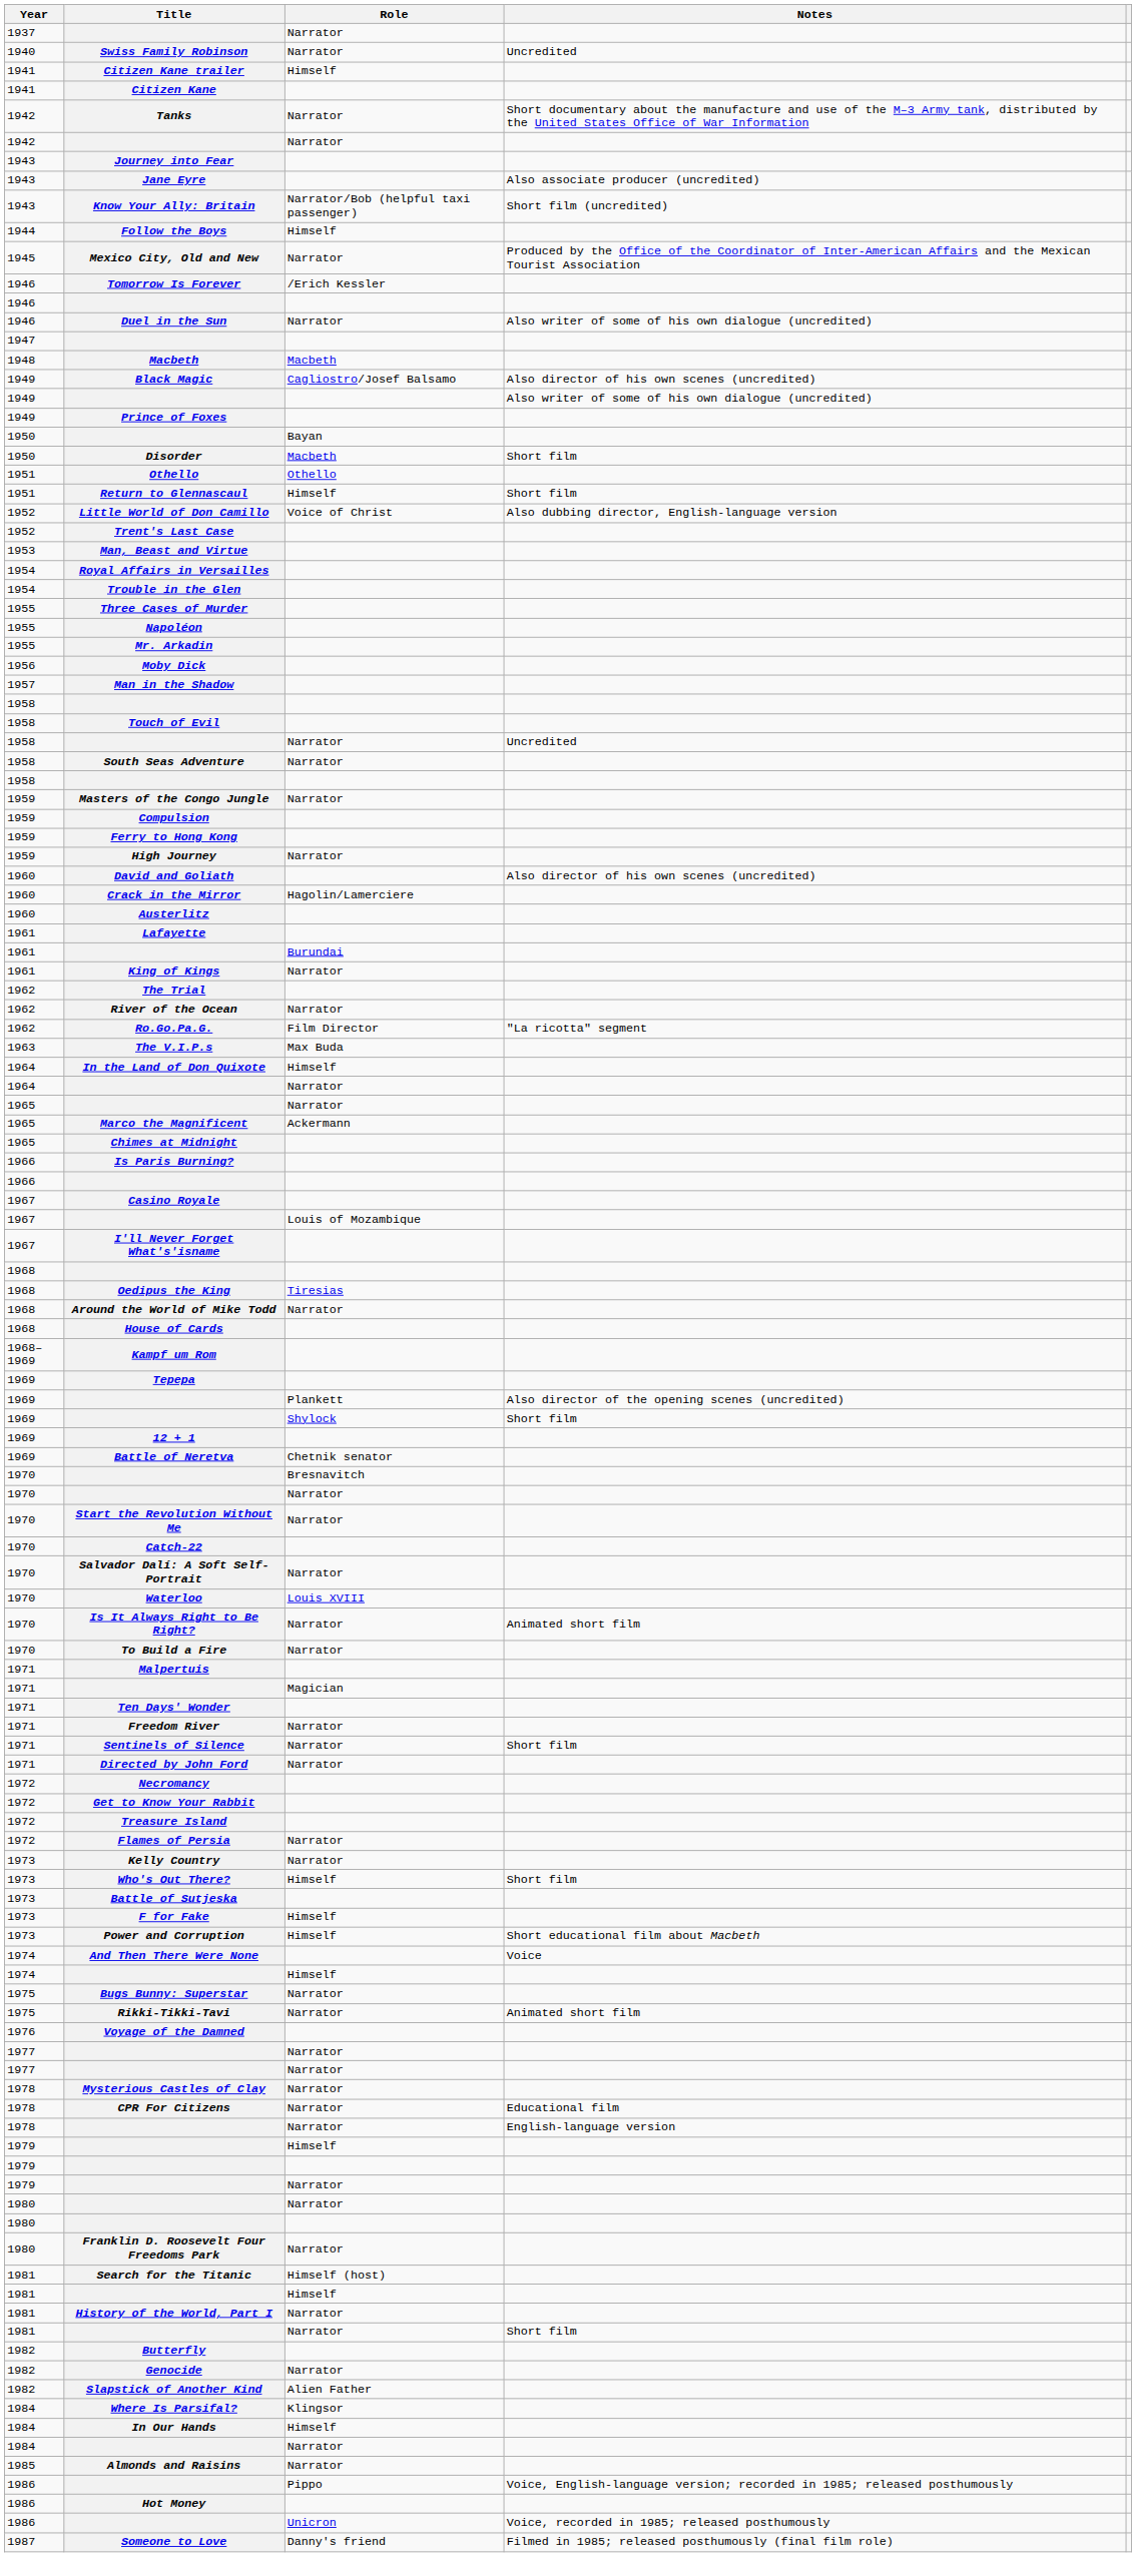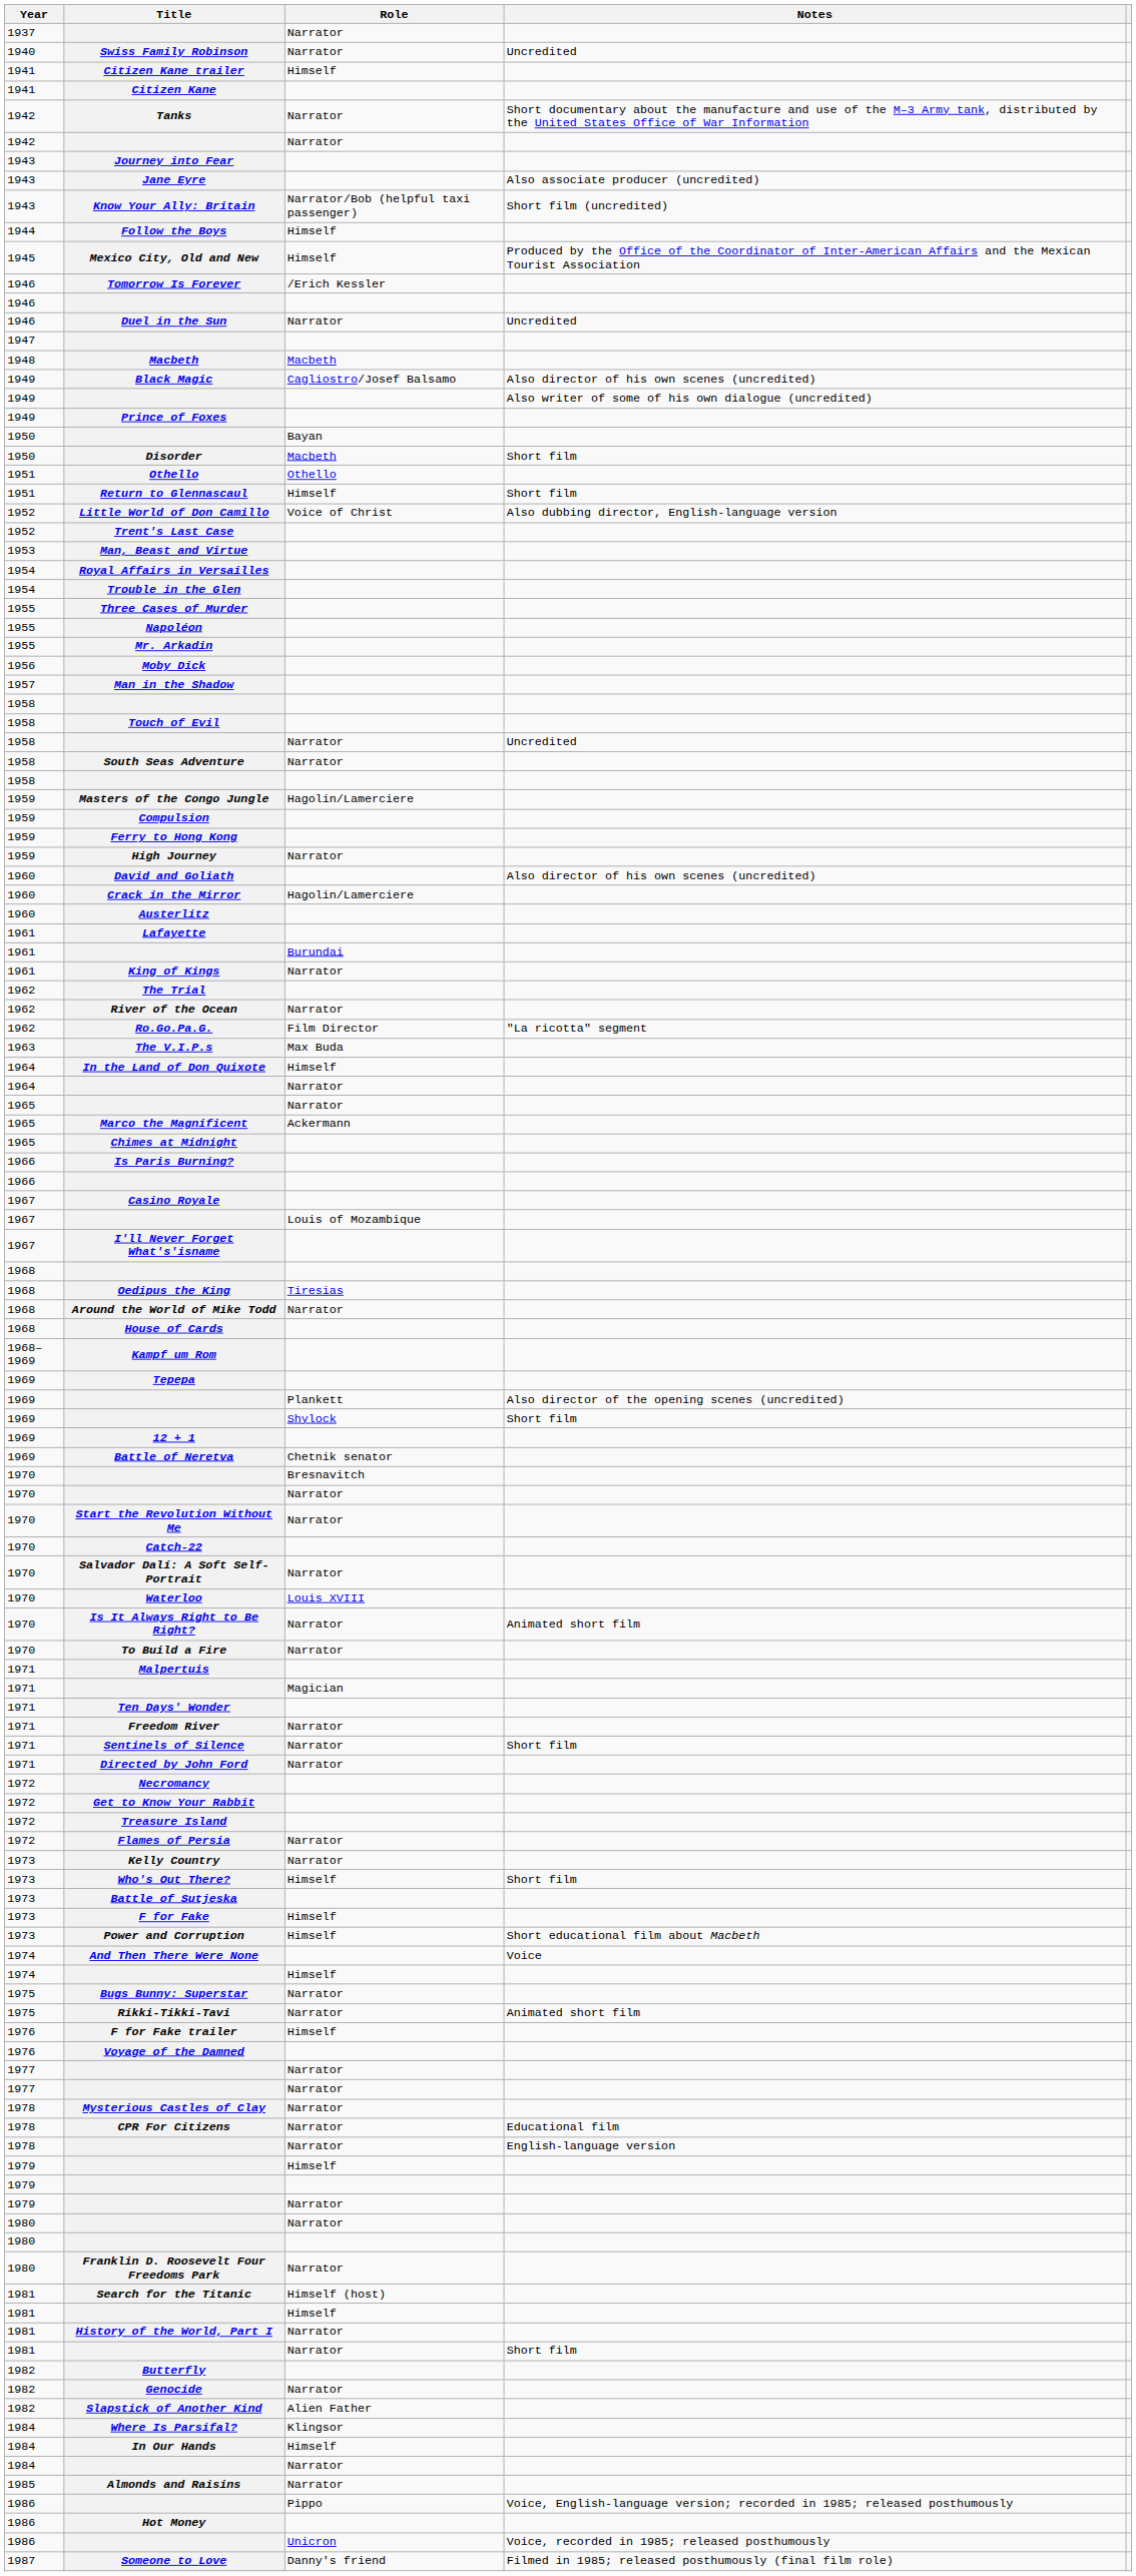Mexico City, Old and New | Role: Narrator -> Himself
Duel in the Sun | Notes: Also writer of some of his own dialogue (uncredited) -> Uncredited
Masters of the Congo Jungle | Role: Narrator -> Hagolin/Lamerciere
+ row: 1976 | F for Fake trailer | Himself
